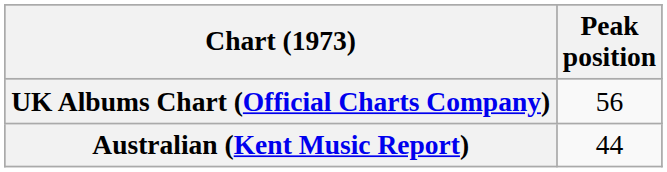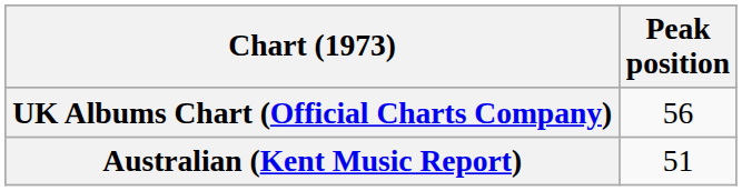Australian (Kent Music Report) | Peak position: 44 -> 51
